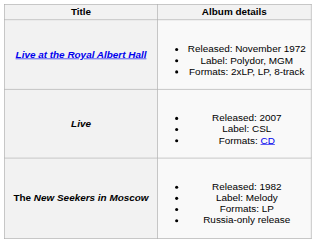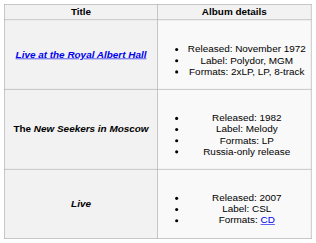rows swapped: The New Seekers in Moscow <-> Live
